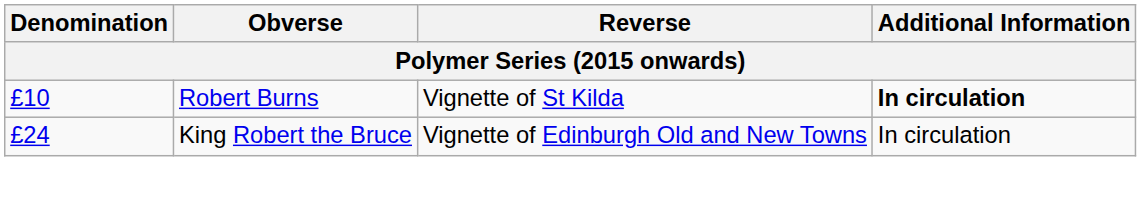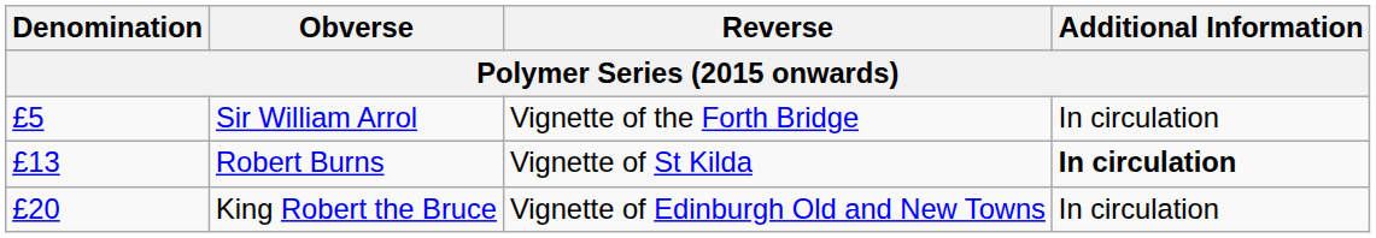+ row: £5 | Sir William Arrol | Vignette of the Forth Bridge | In circulation
Robert Burns | Denomination: £10 -> £13
King Robert the Bruce | Denomination: £24 -> £20
